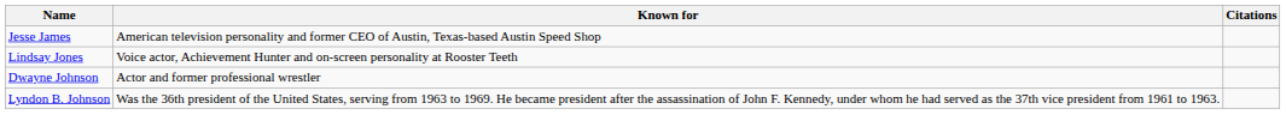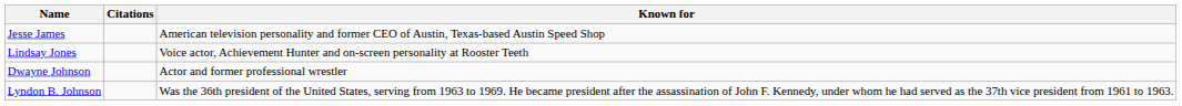columns swapped: Known for <-> Citations
